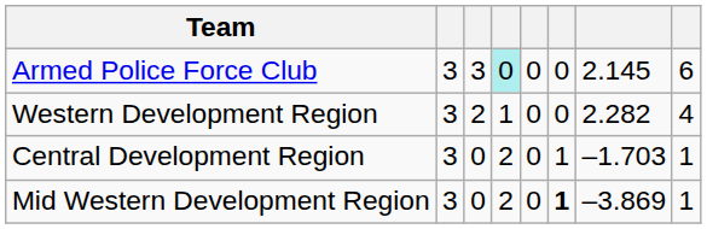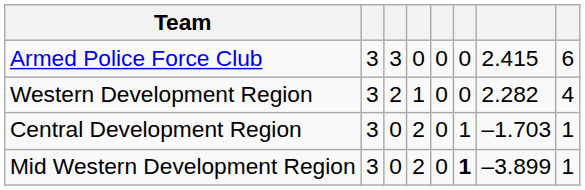Armed Police Force Club | column 4: paleturquoise background -> no background
Armed Police Force Club | column 7: 2.145 -> 2.415
Mid Western Development Region | column 7: –3.869 -> –3.899
